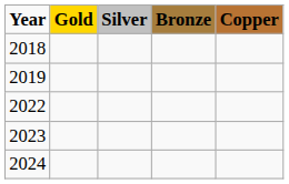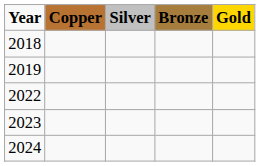columns swapped: Gold <-> Copper
